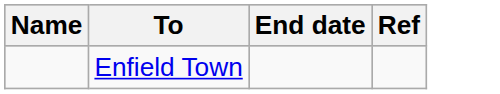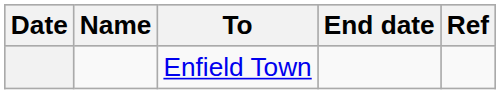+ column: Date
